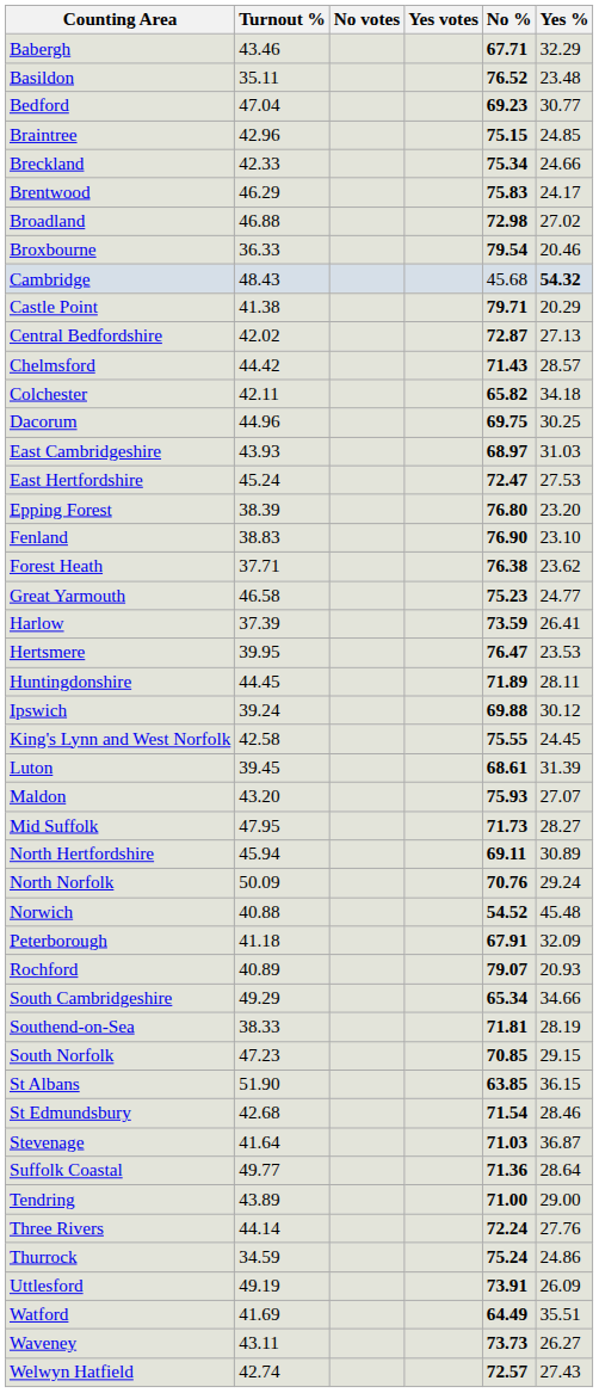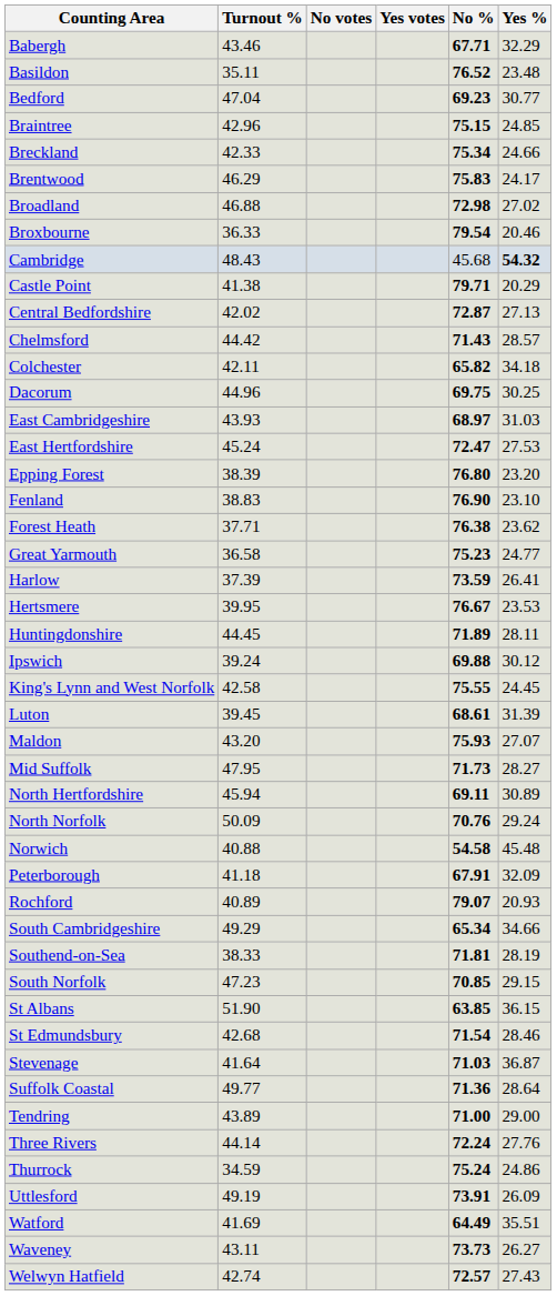Great Yarmouth | Turnout %: 46.58 -> 36.58
Hertsmere | No %: 76.47 -> 76.67
Norwich | No %: 54.52 -> 54.58
